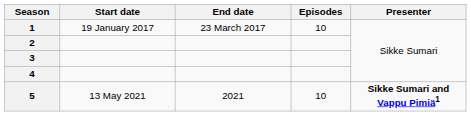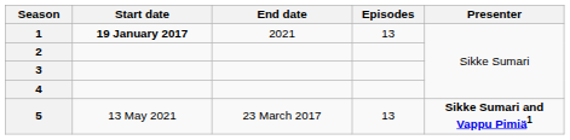1 | Start date: normal -> bold
1 | End date: 23 March 2017 -> 2021
1 | Episodes: 10 -> 13
5 | End date: 2021 -> 23 March 2017
5 | Episodes: 10 -> 13
